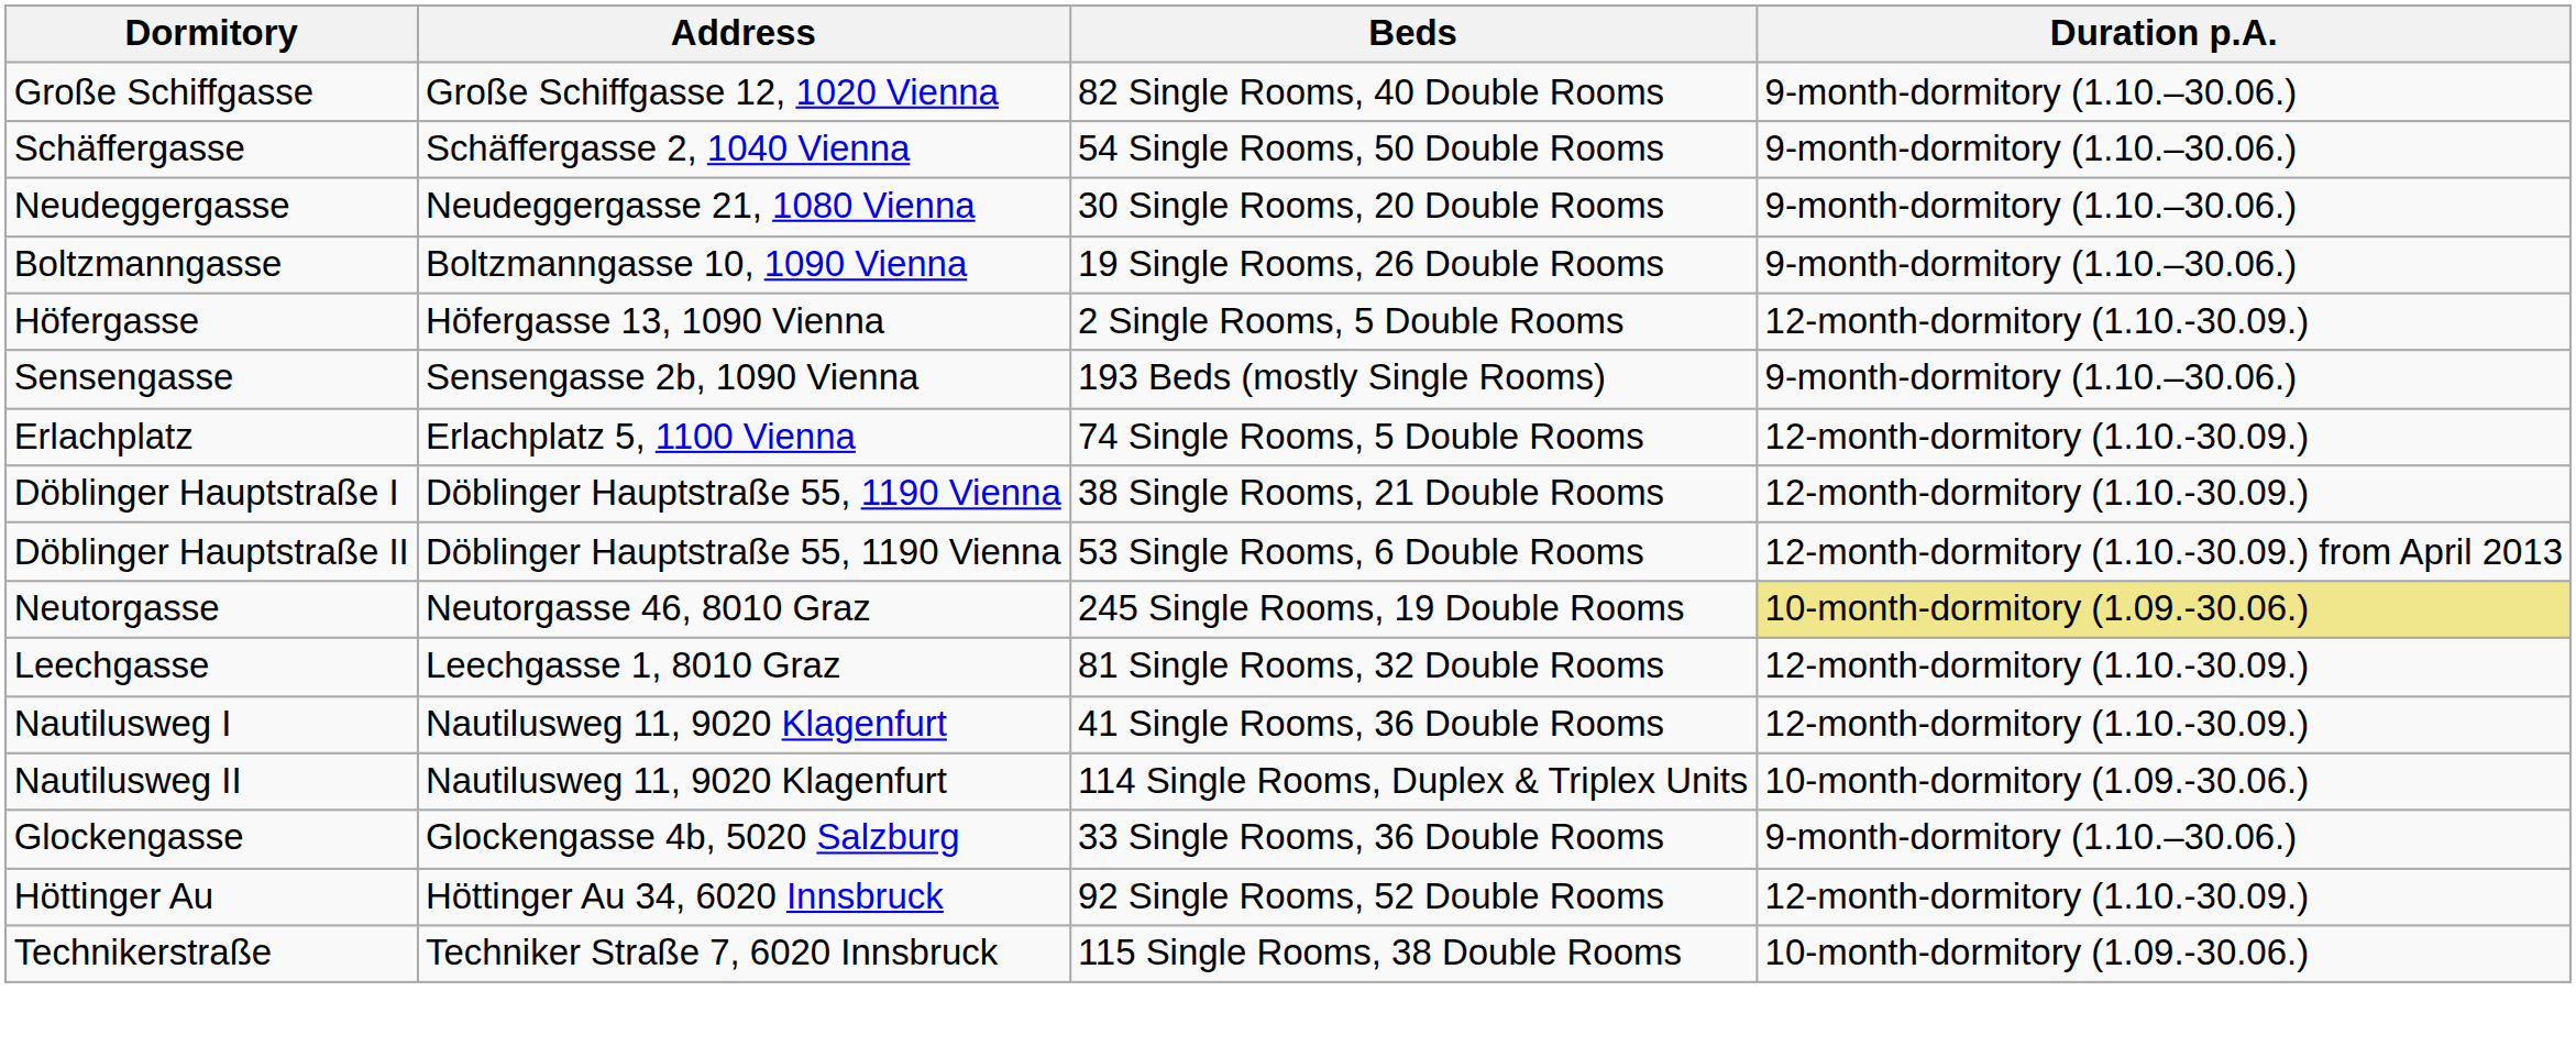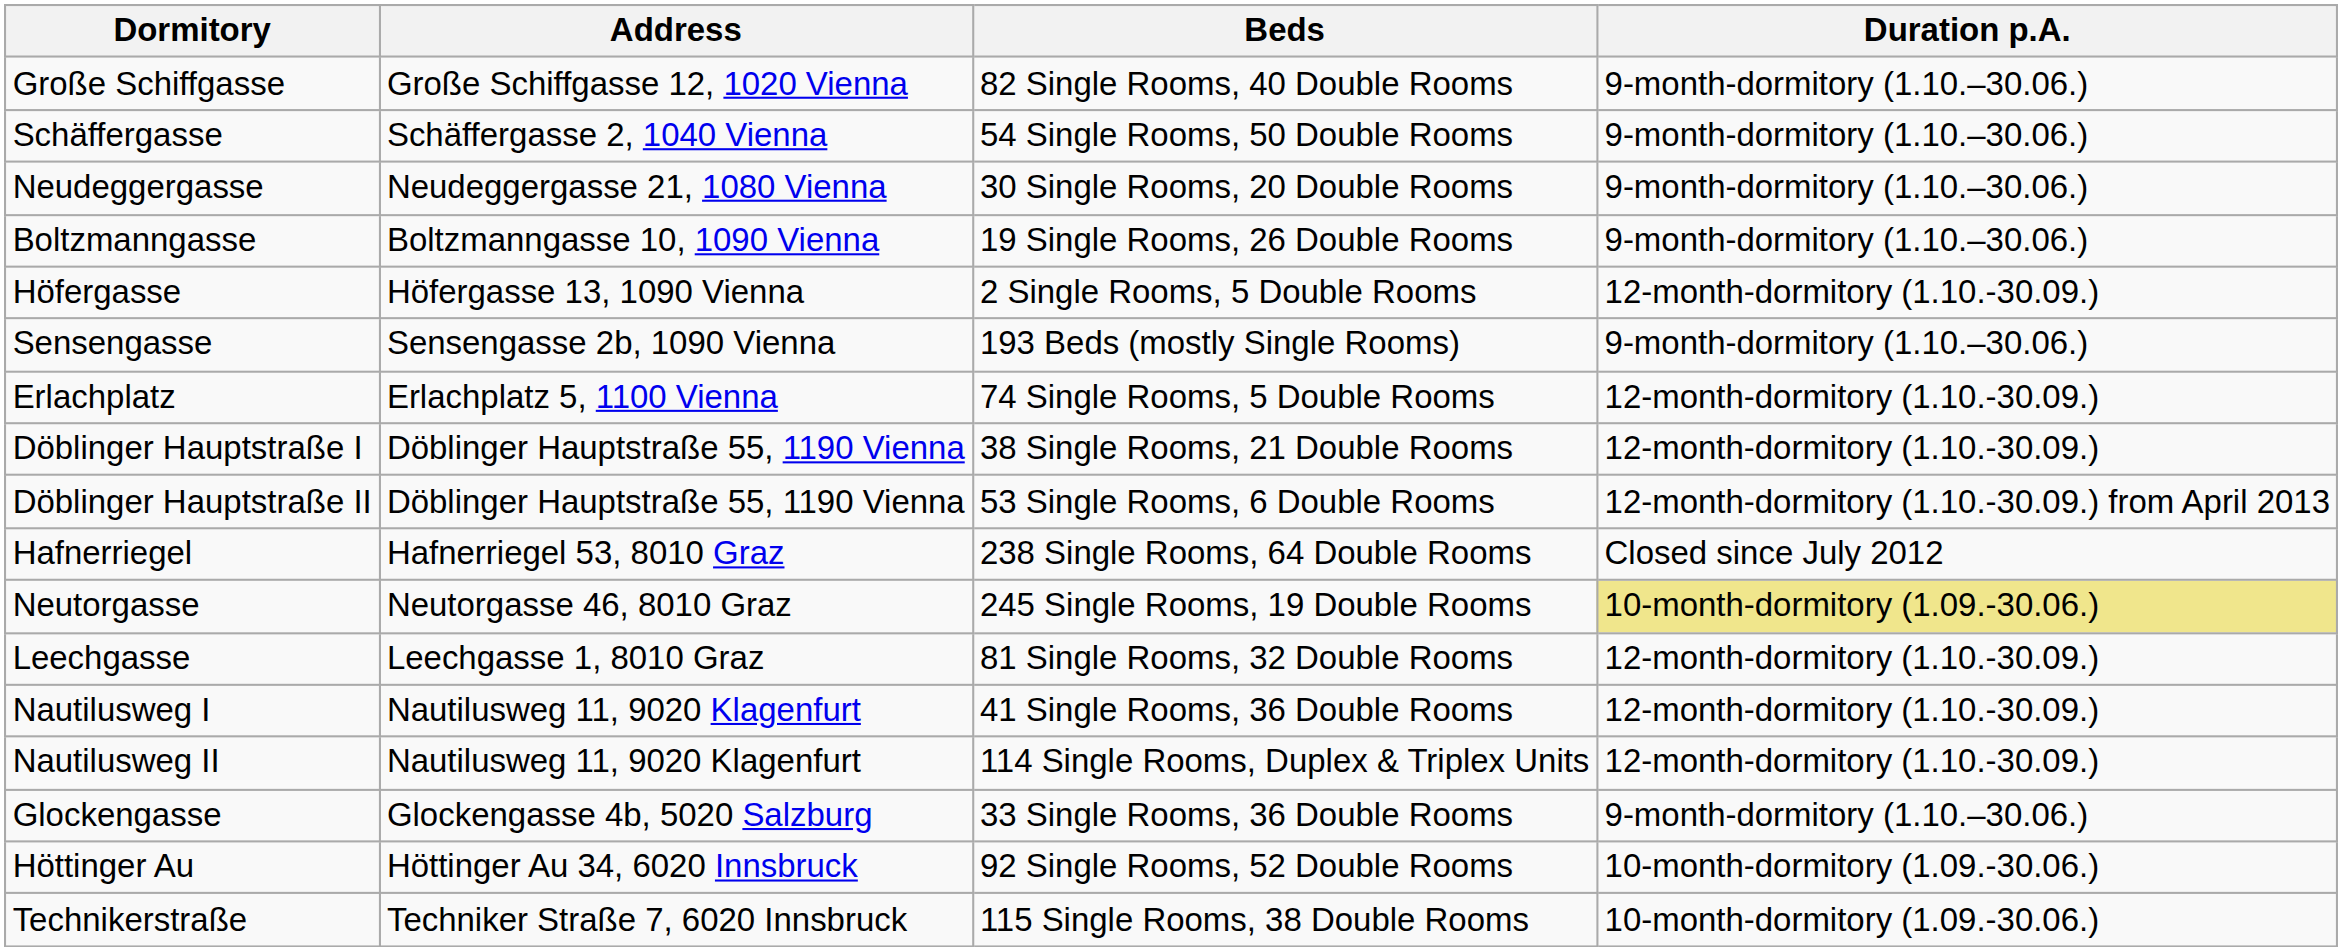+ row: Hafnerriegel | Hafnerriegel 53, 8010 Graz | 238 Single Rooms, 64 Double Rooms | Closed since July 2012
Nautilusweg II | Duration p.A.: 10-month-dormitory (1.09.-30.06.) -> 12-month-dormitory (1.10.-30.09.)
Höttinger Au | Duration p.A.: 12-month-dormitory (1.10.-30.09.) -> 10-month-dormitory (1.09.-30.06.)
